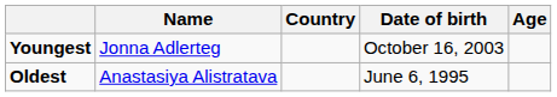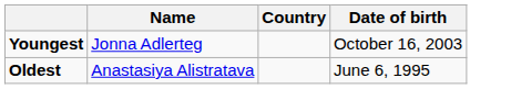- column: Age
